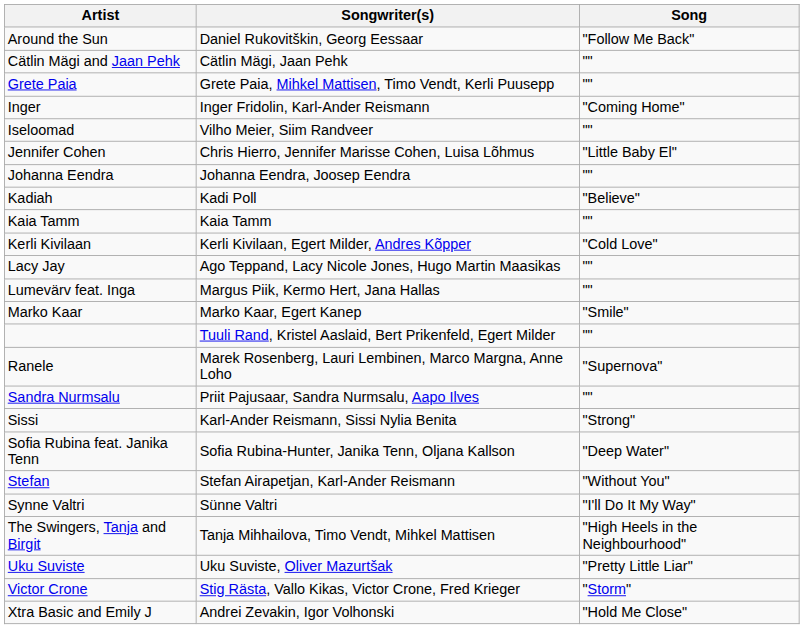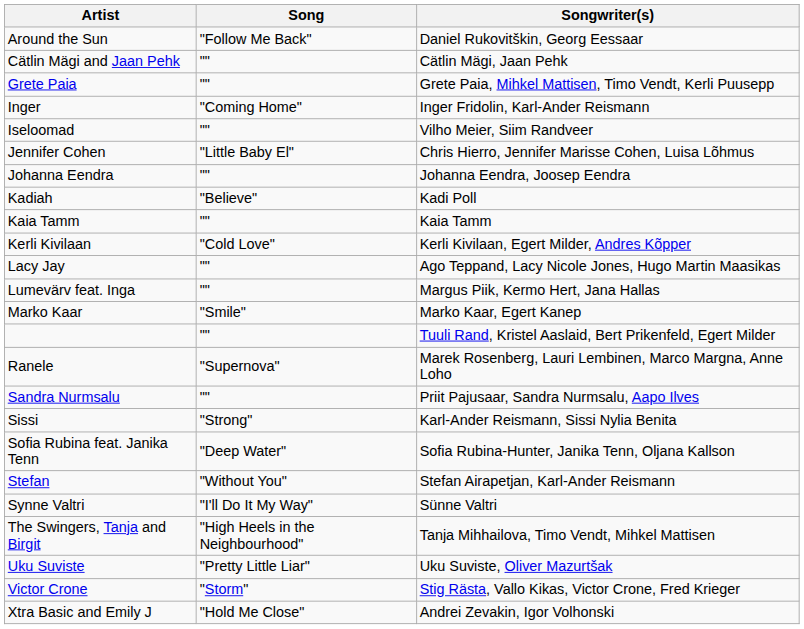columns swapped: Song <-> Songwriter(s)
